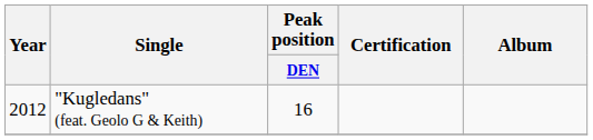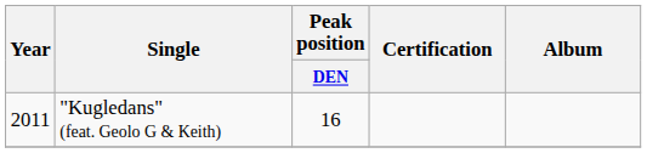"Kugledans" (feat. Geolo G & Keith) | Year: 2012 -> 2011
